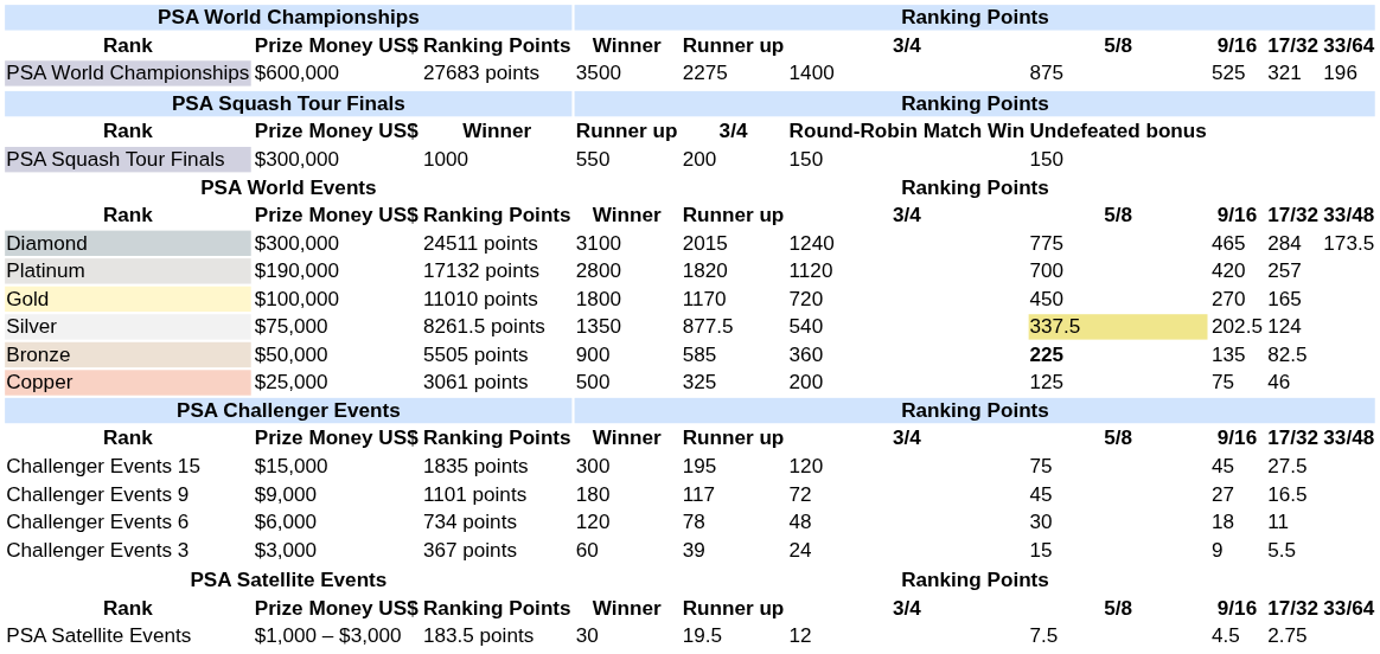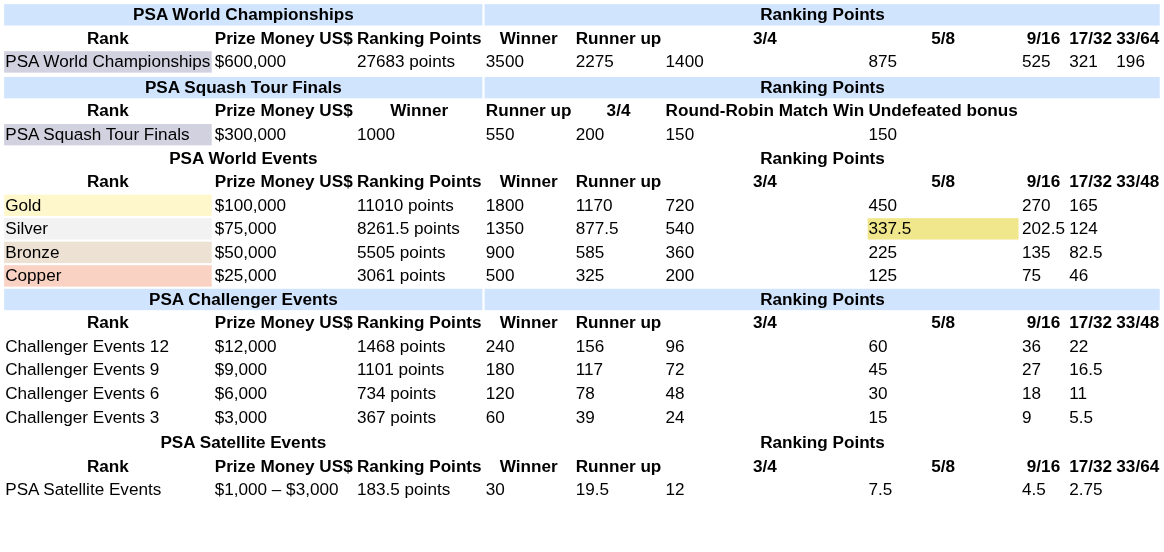- row: Diamond | $300,000 | 24511 points | 3100 | 2015 | 1240 | 775 | 465 | 284 | 173.5
- row: Platinum | $190,000 | 17132 points | 2800 | 1820 | 1120 | 700 | 420 | 257
Bronze | Ranking Points / 5/8: bold -> normal
- row: Challenger Events 15 | $15,000 | 1835 points | 300 | 195 | 120 | 75 | 45 | 27.5
+ row: Challenger Events 12 | $12,000 | 1468 points | 240 | 156 | 96 | 60 | 36 | 22
